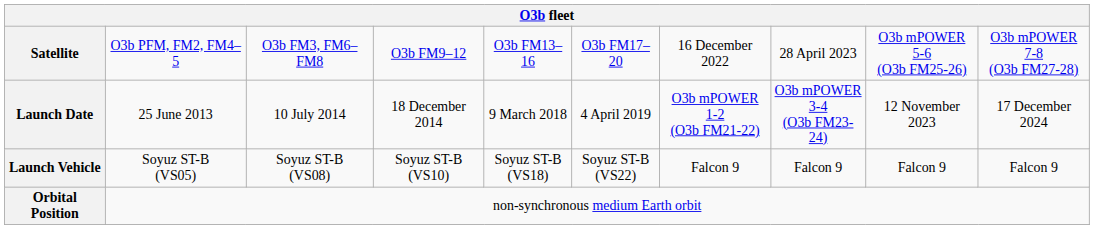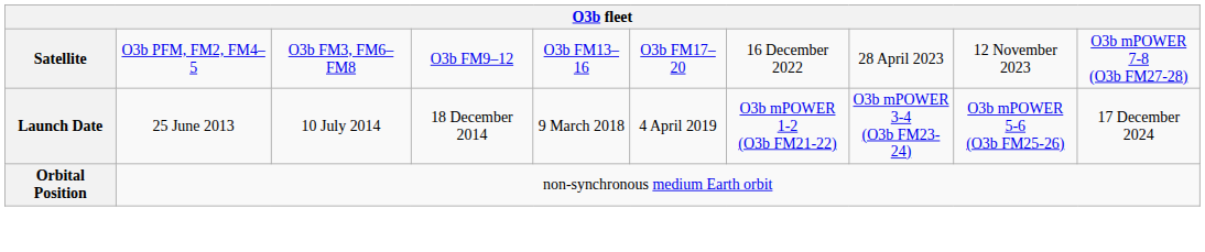Satellite | column 9: O3b mPOWER 5-6 (O3b FM25-26) -> 12 November 2023
Launch Date | column 9: 12 November 2023 -> O3b mPOWER 5-6 (O3b FM25-26)
- row: Launch Vehicle | Soyuz ST-B (VS05) | Soyuz ST-B (VS08) | Soyuz ST-B (VS10) | Soyuz ST-B (VS18) | Soyuz ST-B (VS22) | Falcon 9 | Falcon 9 | Falcon 9 | Falcon 9
